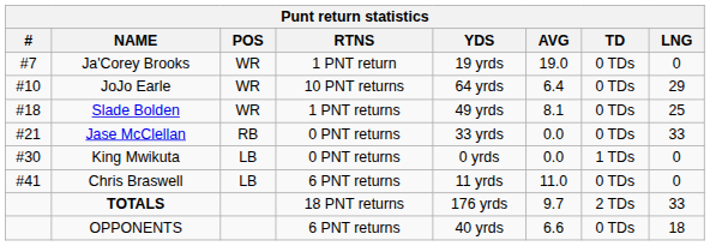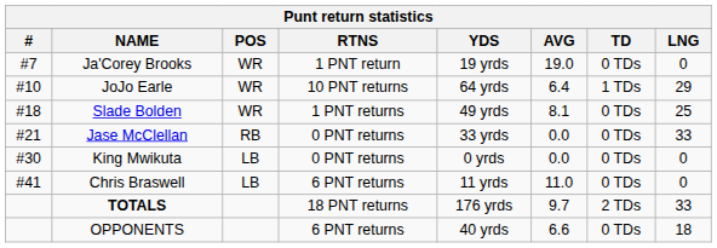JoJo Earle | TD: 0 TDs -> 1 TDs
King Mwikuta | TD: 1 TDs -> 0 TDs
